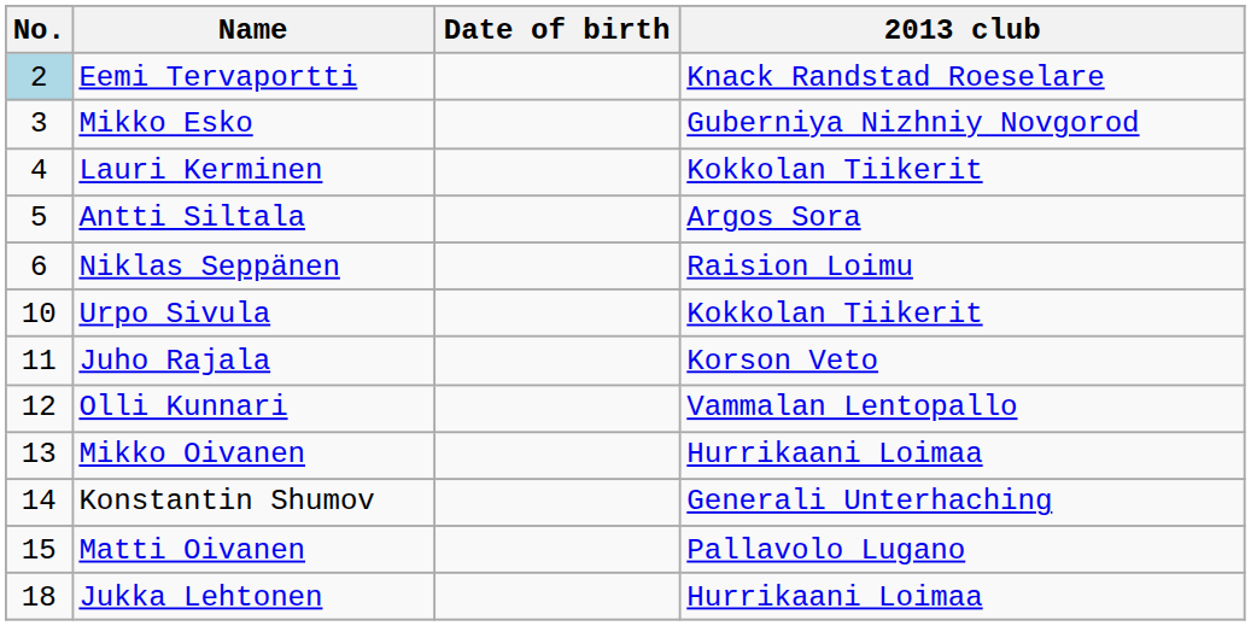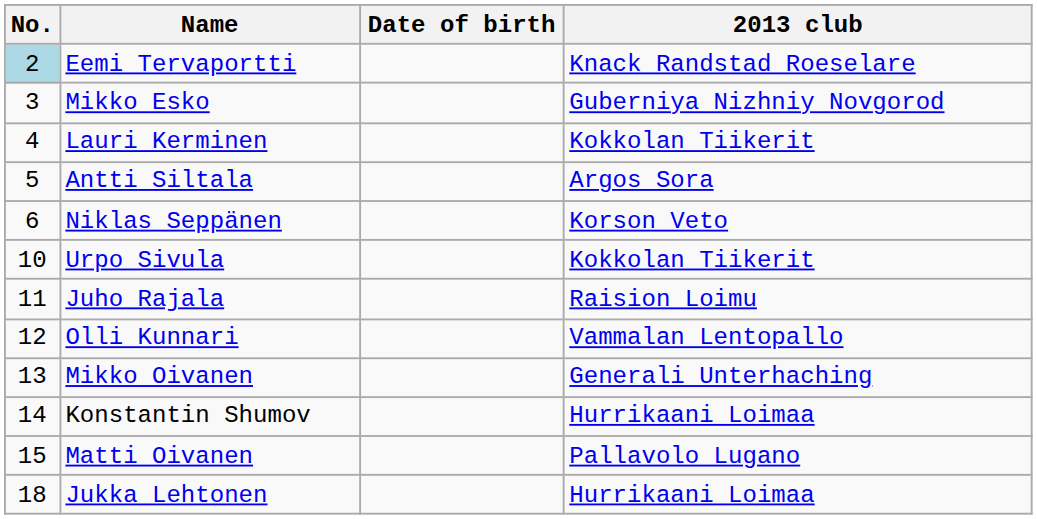Niklas Seppänen | 2013 club: Raision Loimu -> Korson Veto
Juho Rajala | 2013 club: Korson Veto -> Raision Loimu
Mikko Oivanen | 2013 club: Hurrikaani Loimaa -> Generali Unterhaching
Konstantin Shumov | 2013 club: Generali Unterhaching -> Hurrikaani Loimaa
